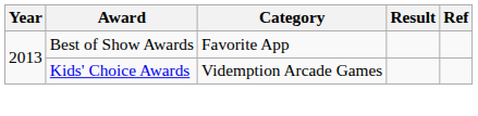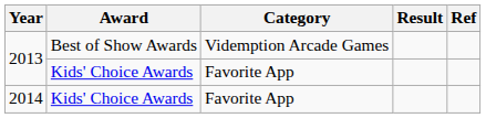2013 / Best of Show Awards | Category: Favorite App -> Videmption Arcade Games
2013 / Kids' Choice Awards | Category: Videmption Arcade Games -> Favorite App
+ row: 2014 | Kids' Choice Awards | Favorite App
